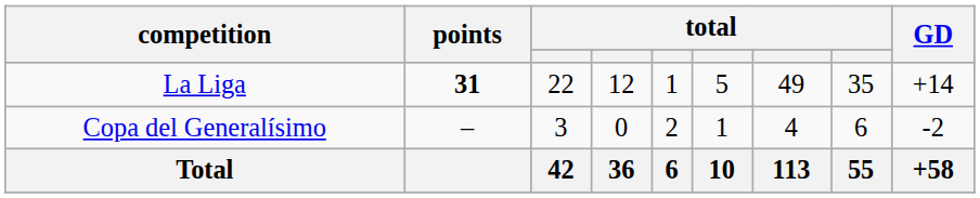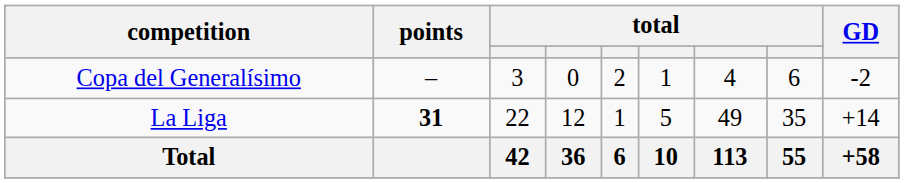rows swapped: La Liga <-> Copa del Generalísimo
